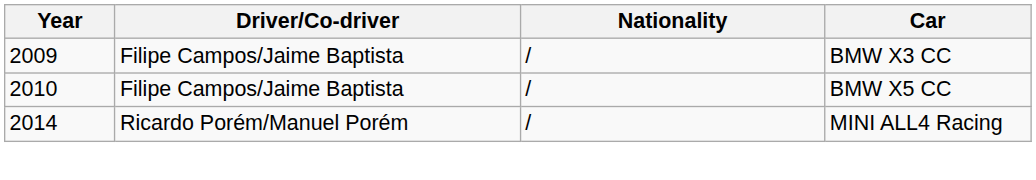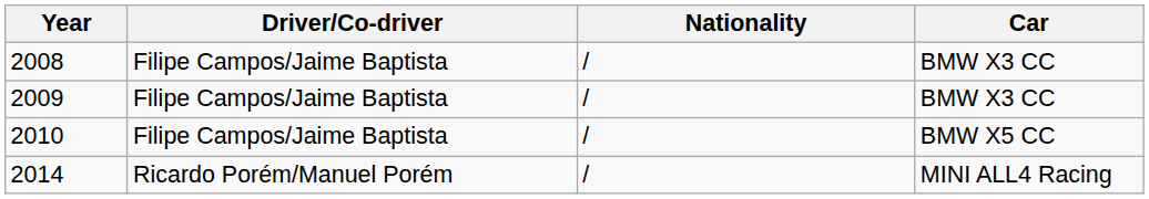+ row: 2008 | Filipe Campos/Jaime Baptista | / | BMW X3 CC
